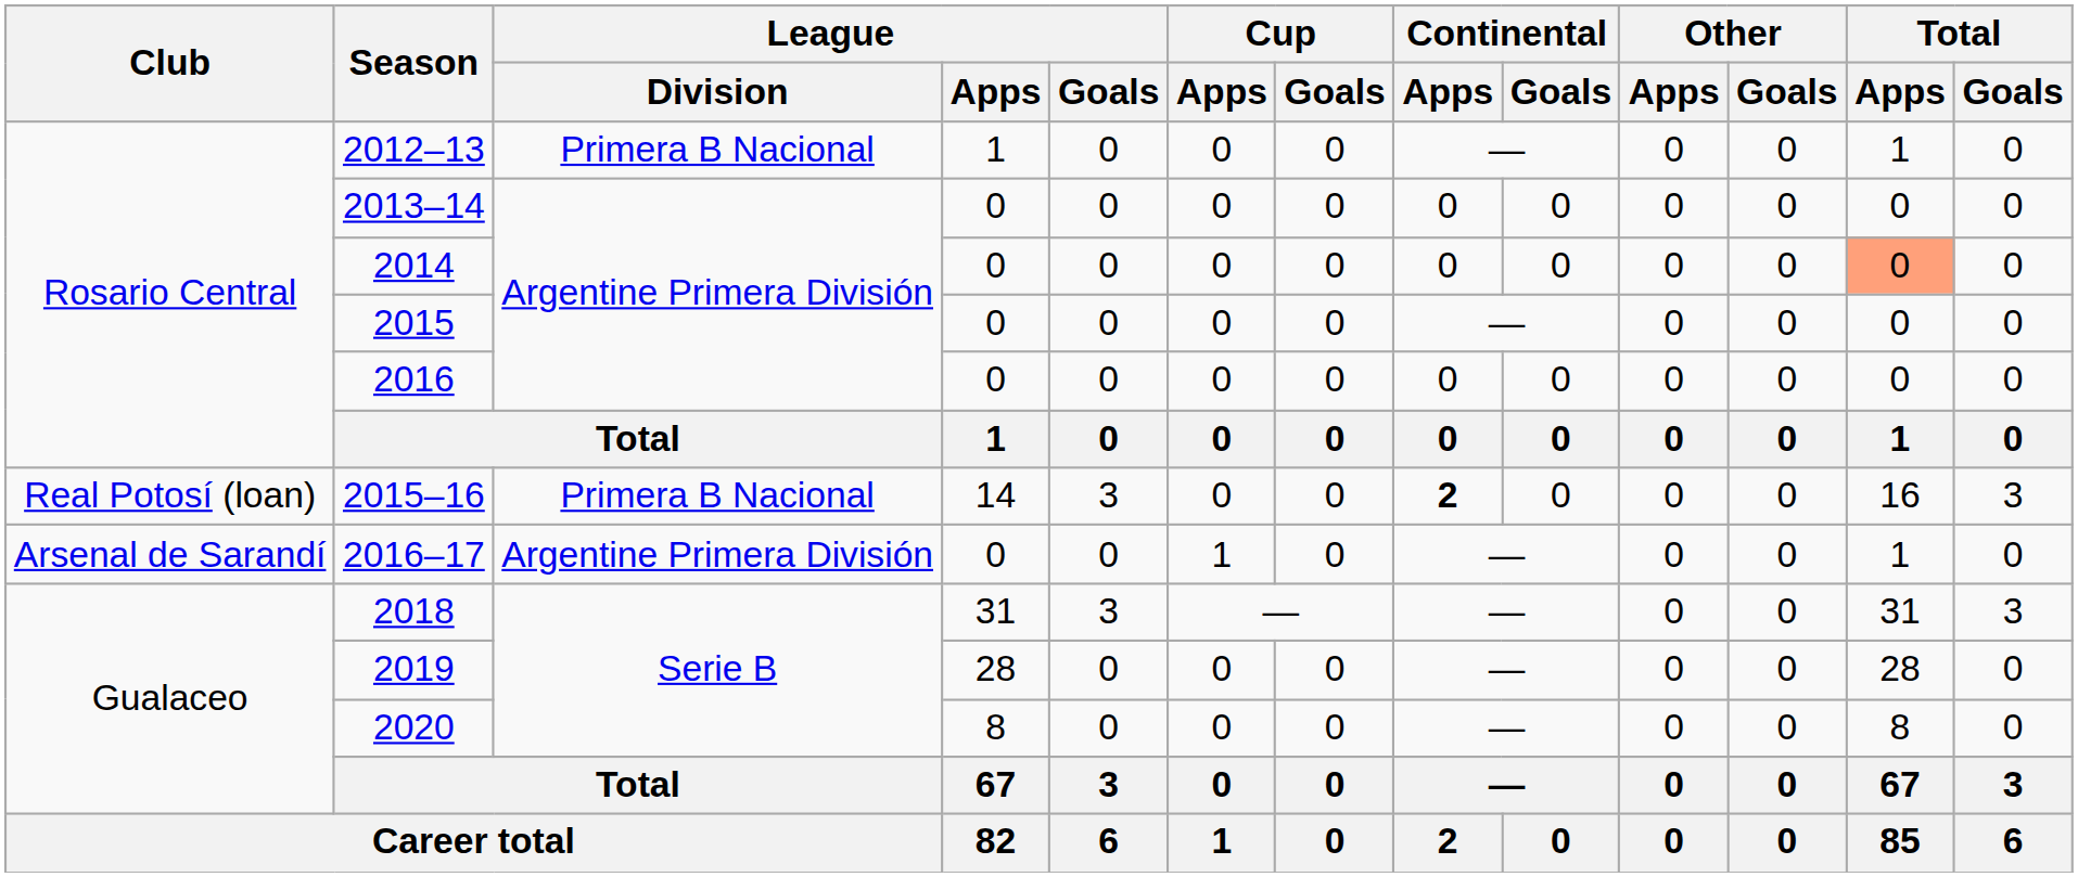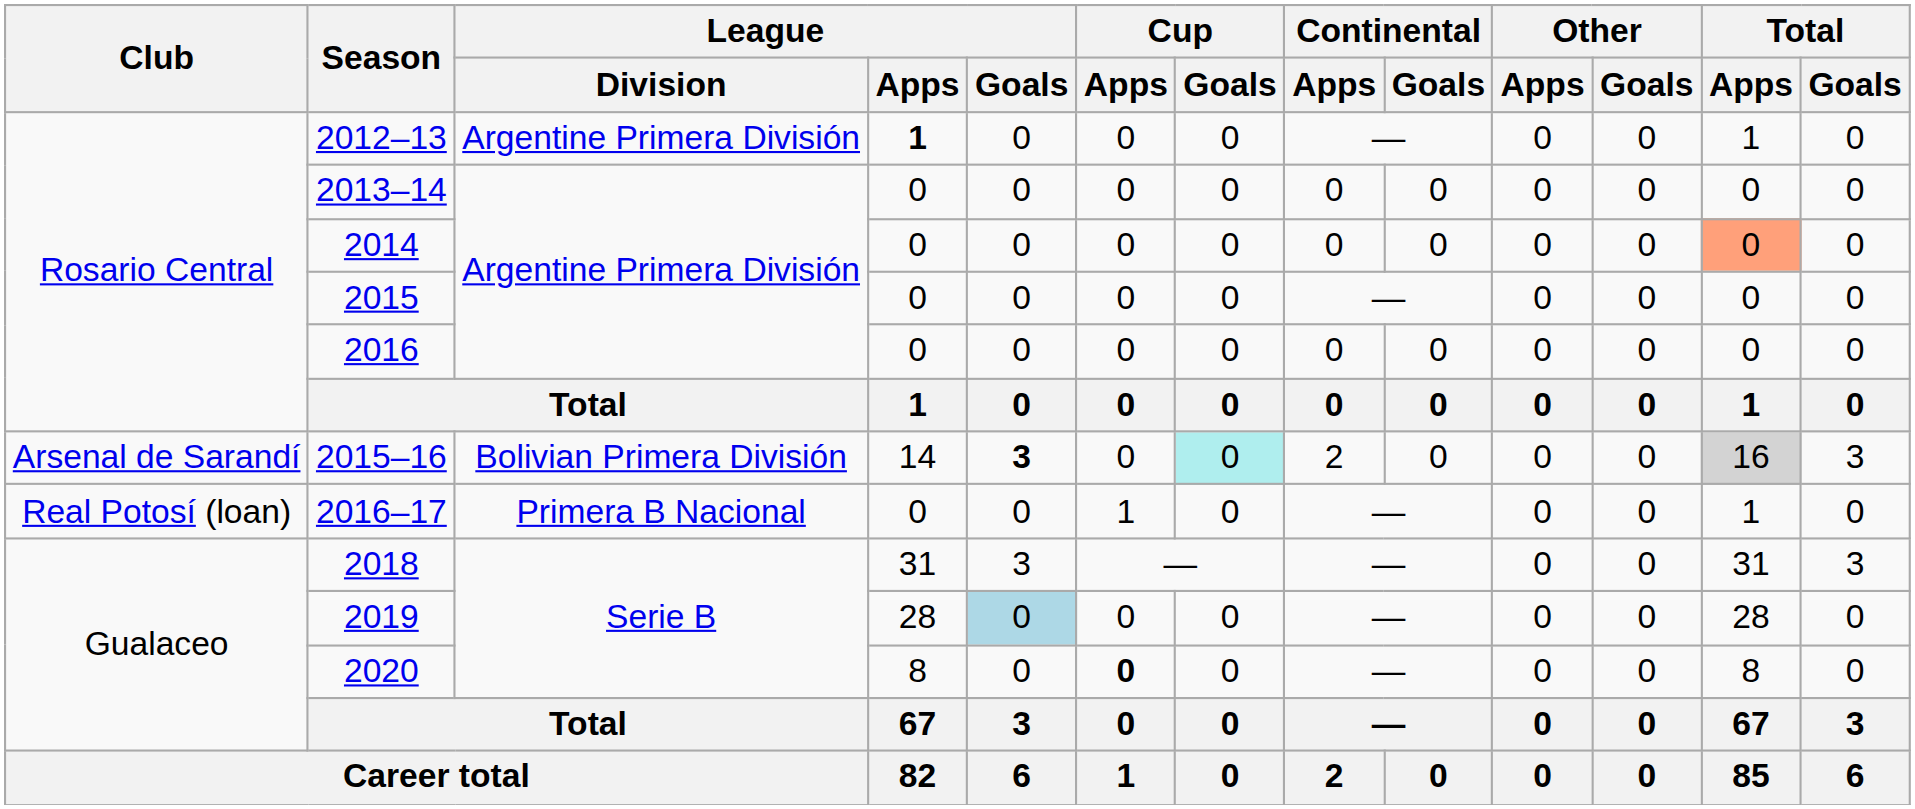2012–13 | League / Division: Primera B Nacional -> Argentine Primera División
2012–13 | League / Apps: normal -> bold
2015–16 | Club: Real Potosí (loan) -> Arsenal de Sarandí
2015–16 | League / Division: Primera B Nacional -> Bolivian Primera División
2015–16 | League / Goals: normal -> bold
2015–16 | Cup / Goals: no background -> paleturquoise background
2015–16 | Continental / Apps: bold -> normal
2015–16 | Total / Apps: no background -> lightgrey background
2016–17 | Club: Arsenal de Sarandí -> Real Potosí (loan)
2016–17 | League / Division: Argentine Primera División -> Primera B Nacional
2019 | League / Goals: no background -> lightblue background
2020 | Cup / Apps: normal -> bold
